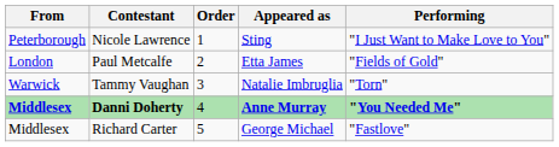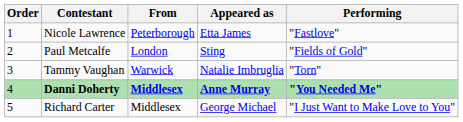columns swapped: Order <-> From
Nicole Lawrence | Appeared as: Sting -> Etta James
Nicole Lawrence | Performing: "I Just Want to Make Love to You" -> "Fastlove"
Paul Metcalfe | Appeared as: Etta James -> Sting
Richard Carter | Performing: "Fastlove" -> "I Just Want to Make Love to You"
